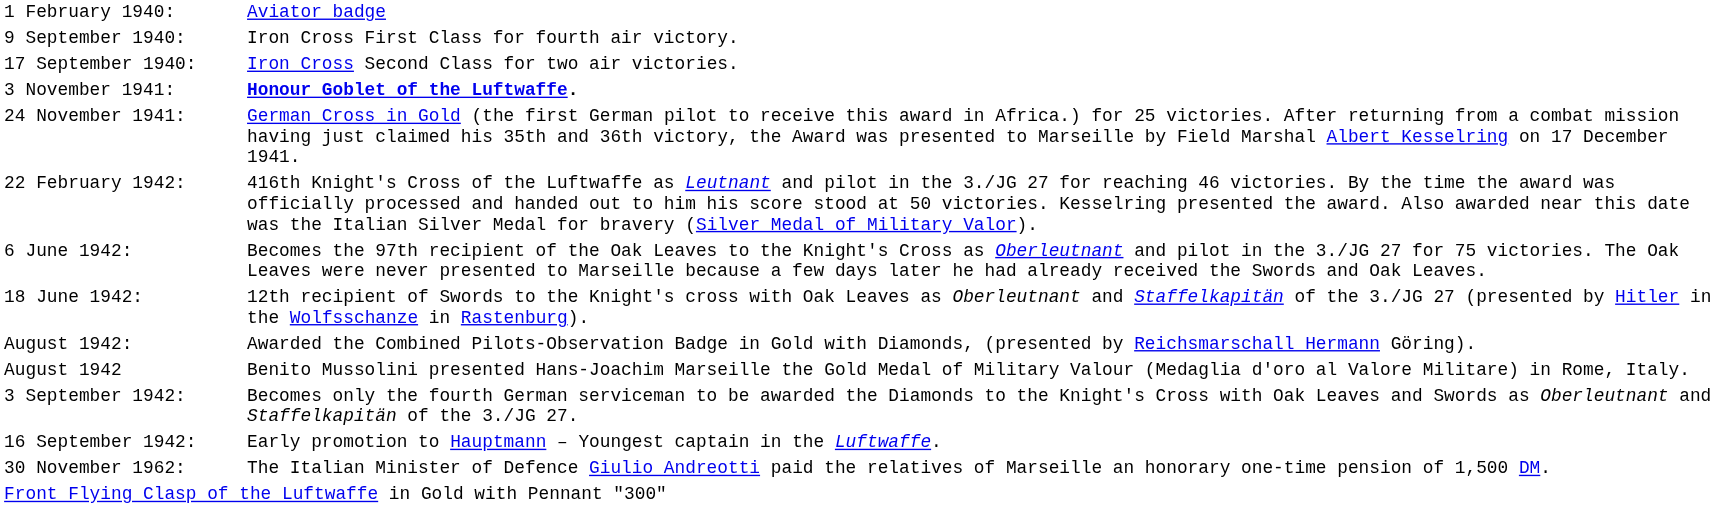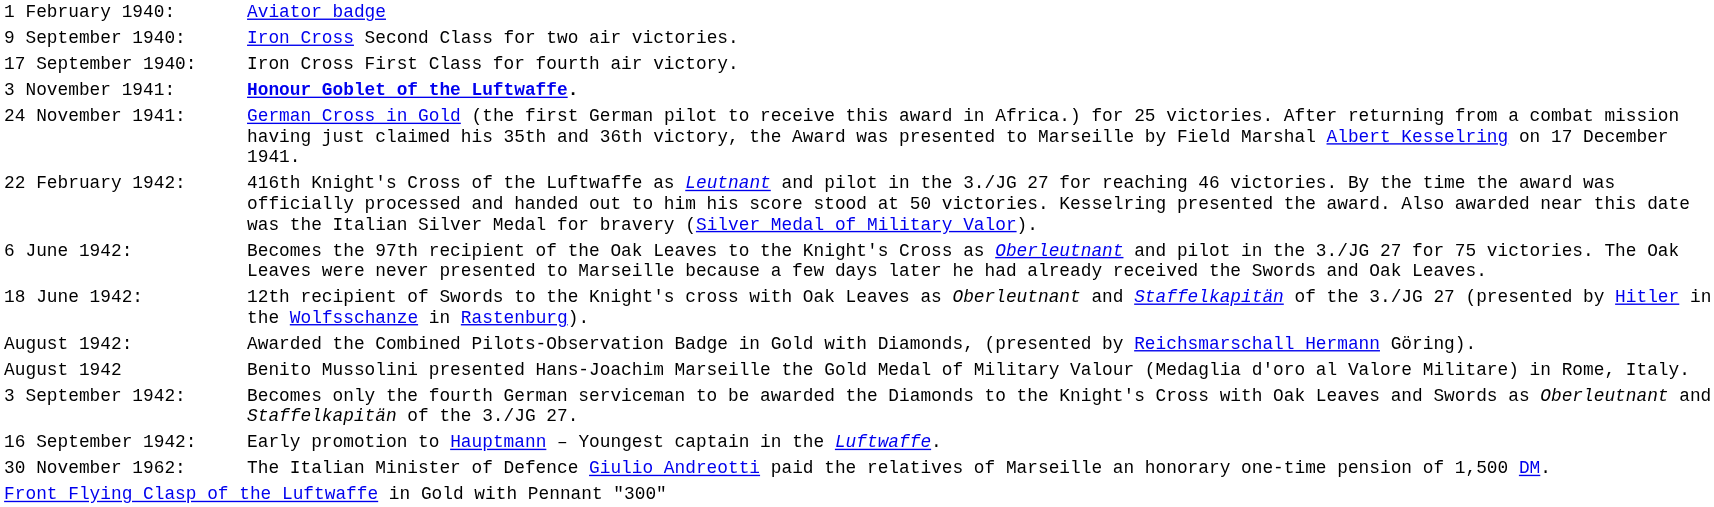9 September 1940: | column 2: Iron Cross First Class for fourth air victory. -> Iron Cross Second Class for two air victories.
17 September 1940: | column 2: Iron Cross Second Class for two air victories. -> Iron Cross First Class for fourth air victory.
